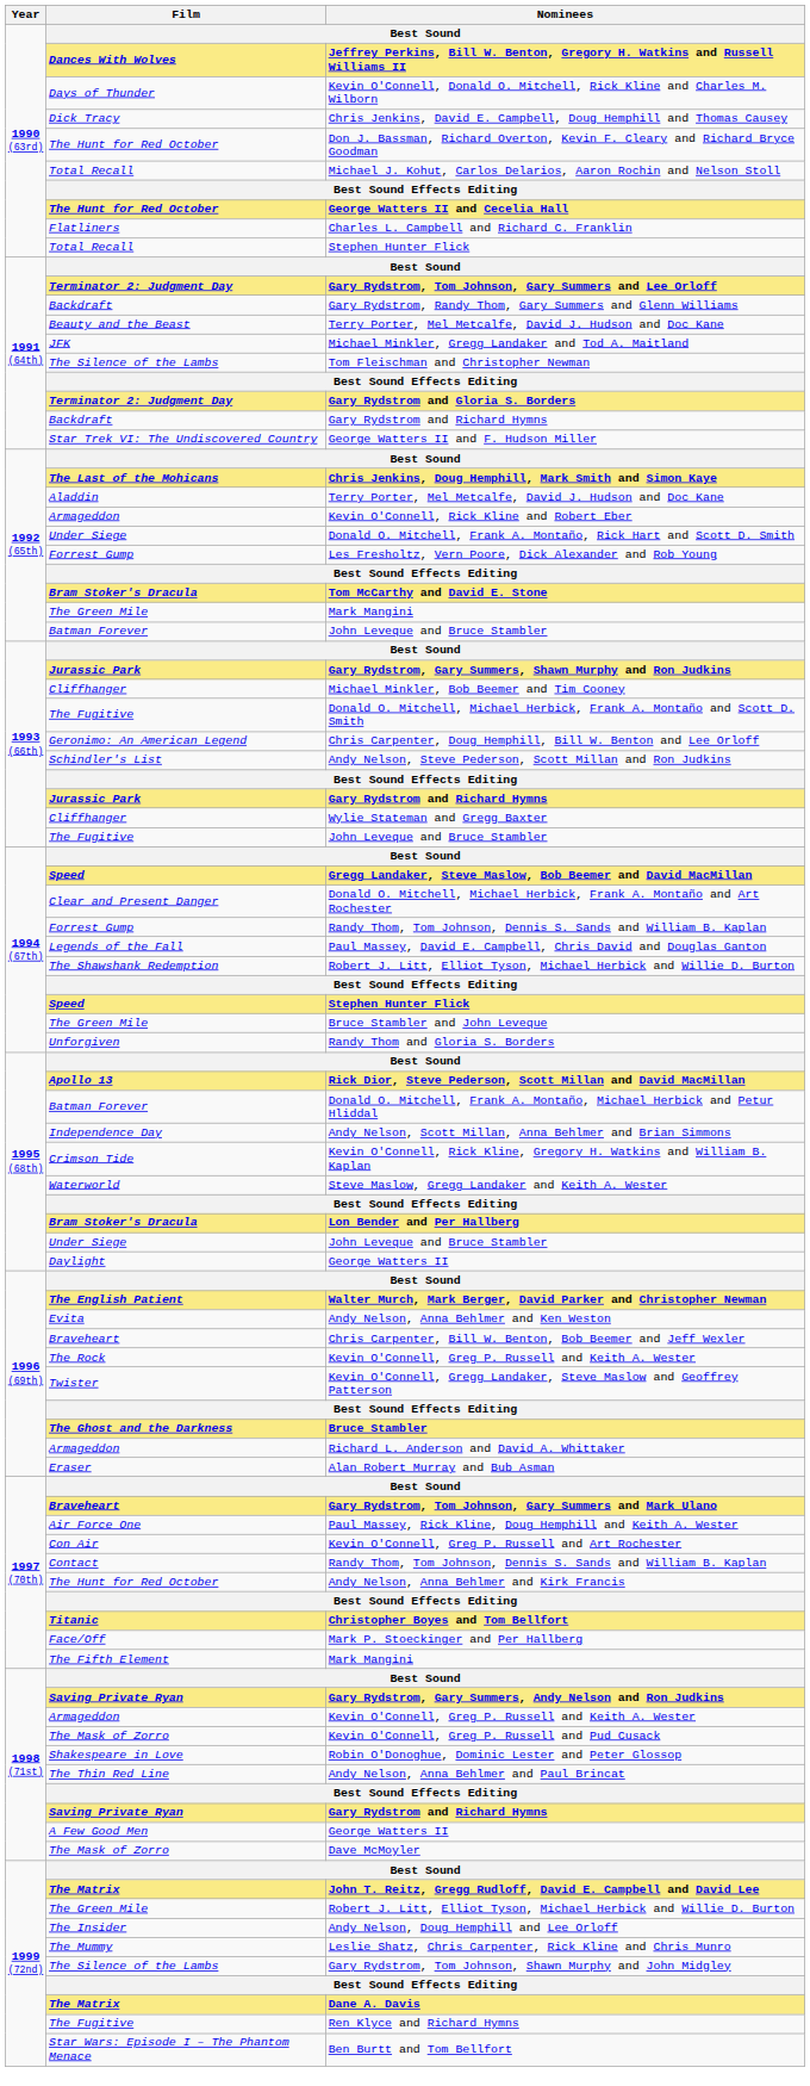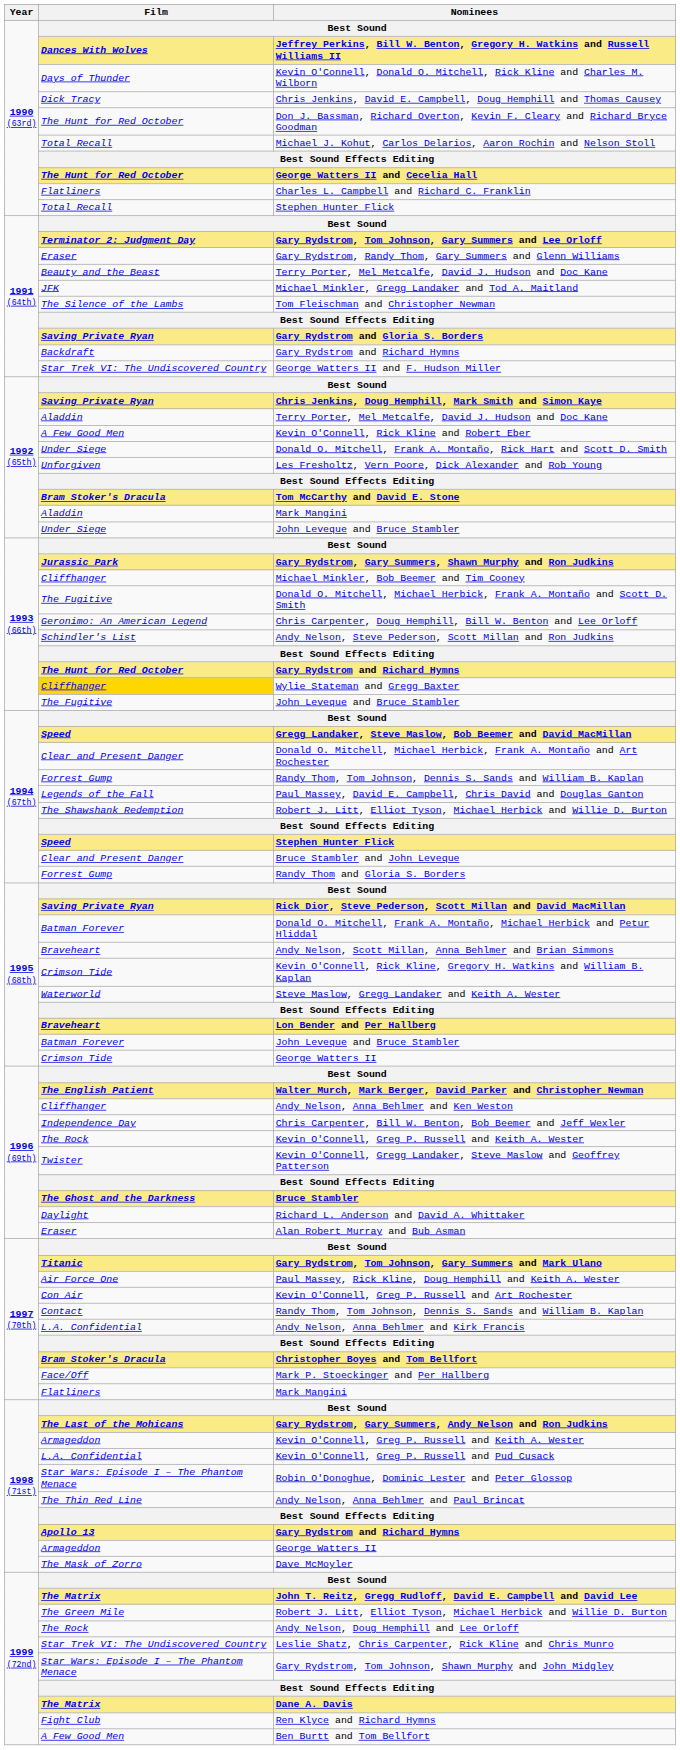Gary Rydstrom, Randy Thom, Gary Summers and Glenn Williams | Film: Backdraft -> Eraser
Gary Rydstrom and Gloria S. Borders | Film: Terminator 2: Judgment Day -> Saving Private Ryan
Chris Jenkins, Doug Hemphill, Mark Smith and Simon Kaye | Film: The Last of the Mohicans -> Saving Private Ryan
Kevin O'Connell, Rick Kline and Robert Eber | Film: Armageddon -> A Few Good Men
Les Fresholtz, Vern Poore, Dick Alexander and Rob Young | Film: Forrest Gump -> Unforgiven
1992 (65th) / Mark Mangini | Film: The Green Mile -> Aladdin
1992 (65th) / John Leveque and Bruce Stambler | Film: Batman Forever -> Under Siege
1993 (66th) / Gary Rydstrom and Richard Hymns | Film: Jurassic Park -> The Hunt for Red October
Wylie Stateman and Gregg Baxter | Film: no background -> gold background
Bruce Stambler and John Leveque | Film: The Green Mile -> Clear and Present Danger
Randy Thom and Gloria S. Borders | Film: Unforgiven -> Forrest Gump
Rick Dior, Steve Pederson, Scott Millan and David MacMillan | Film: Apollo 13 -> Saving Private Ryan
Andy Nelson, Scott Millan, Anna Behlmer and Brian Simmons | Film: Independence Day -> Braveheart
Lon Bender and Per Hallberg | Film: Bram Stoker's Dracula -> Braveheart
1995 (68th) / John Leveque and Bruce Stambler | Film: Under Siege -> Batman Forever
1995 (68th) / George Watters II | Film: Daylight -> Crimson Tide
Andy Nelson, Anna Behlmer and Ken Weston | Film: Evita -> Cliffhanger
Chris Carpenter, Bill W. Benton, Bob Beemer and Jeff Wexler | Film: Braveheart -> Independence Day
Richard L. Anderson and David A. Whittaker | Film: Armageddon -> Daylight
Gary Rydstrom, Tom Johnson, Gary Summers and Mark Ulano | Film: Braveheart -> Titanic
Andy Nelson, Anna Behlmer and Kirk Francis | Film: The Hunt for Red October -> L.A. Confidential
Christopher Boyes and Tom Bellfort | Film: Titanic -> Bram Stoker's Dracula
1997 (70th) / Mark Mangini | Film: The Fifth Element -> Flatliners
Gary Rydstrom, Gary Summers, Andy Nelson and Ron Judkins | Film: Saving Private Ryan -> The Last of the Mohicans
Kevin O'Connell, Greg P. Russell and Pud Cusack | Film: The Mask of Zorro -> L.A. Confidential
Robin O'Donoghue, Dominic Lester and Peter Glossop | Film: Shakespeare in Love -> Star Wars: Episode I – The Phantom Menace
1998 (71st) / Gary Rydstrom and Richard Hymns | Film: Saving Private Ryan -> Apollo 13
1998 (71st) / George Watters II | Film: A Few Good Men -> Armageddon
Andy Nelson, Doug Hemphill and Lee Orloff | Film: The Insider -> The Rock
Leslie Shatz, Chris Carpenter, Rick Kline and Chris Munro | Film: The Mummy -> Star Trek VI: The Undiscovered Country
Gary Rydstrom, Tom Johnson, Shawn Murphy and John Midgley | Film: The Silence of the Lambs -> Star Wars: Episode I – The Phantom Menace
Ren Klyce and Richard Hymns | Film: The Fugitive -> Fight Club
Ben Burtt and Tom Bellfort | Film: Star Wars: Episode I – The Phantom Menace -> A Few Good Men
